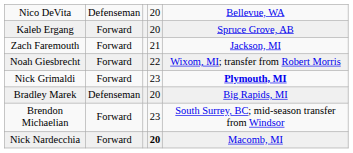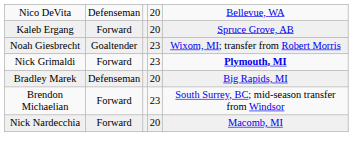- row: Zach Faremouth | Forward | 21 | Jackson, MI
Noah Giesbrecht | column 2: Forward -> Goaltender
Noah Giesbrecht | column 4: 22 -> 23
Nick Nardecchia | column 4: bold -> normal
